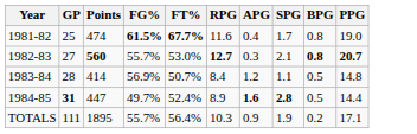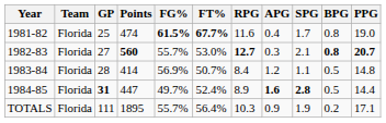+ column: Team | Florida | Florida | Florida | Florida | Florida
